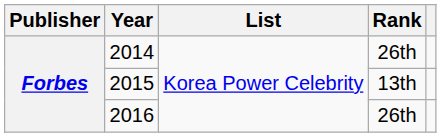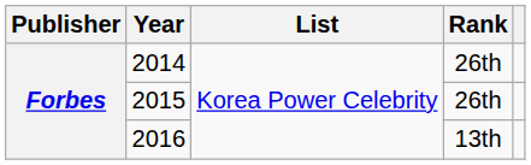2015 | Rank: 13th -> 26th
2016 | Rank: 26th -> 13th
